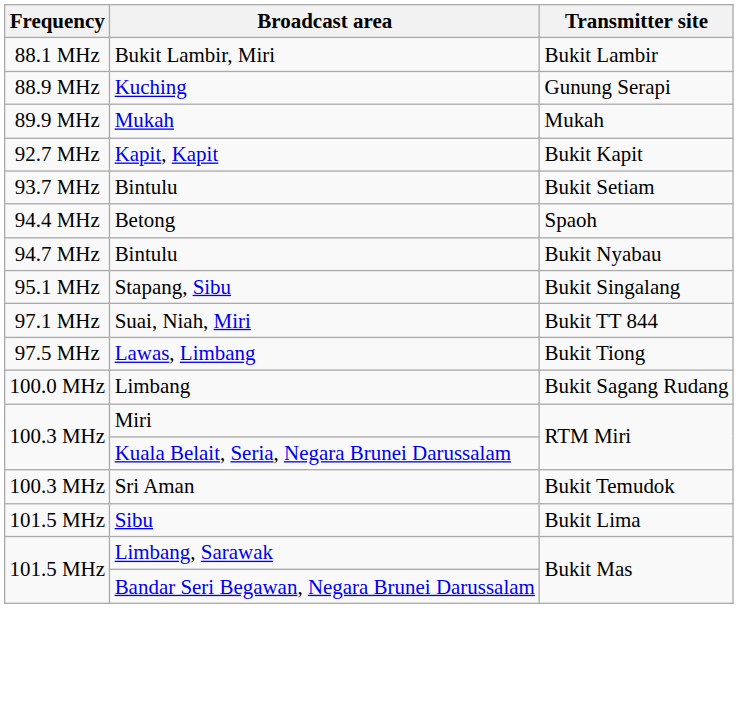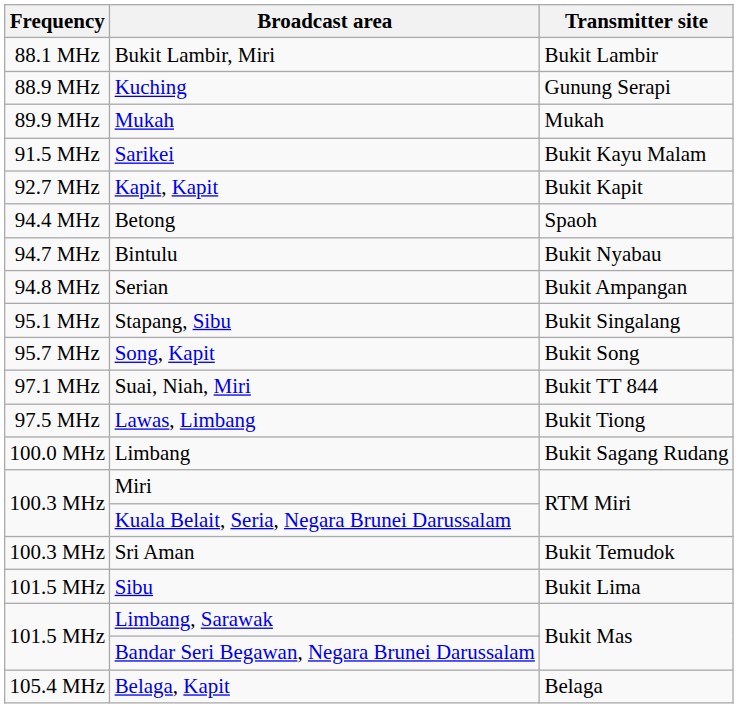+ row: 91.5 MHz | Sarikei | Bukit Kayu Malam
- row: 93.7 MHz | Bintulu | Bukit Setiam
+ row: 94.8 MHz | Serian | Bukit Ampangan
+ row: 95.7 MHz | Song, Kapit | Bukit Song
+ row: 105.4 MHz | Belaga, Kapit | Belaga
